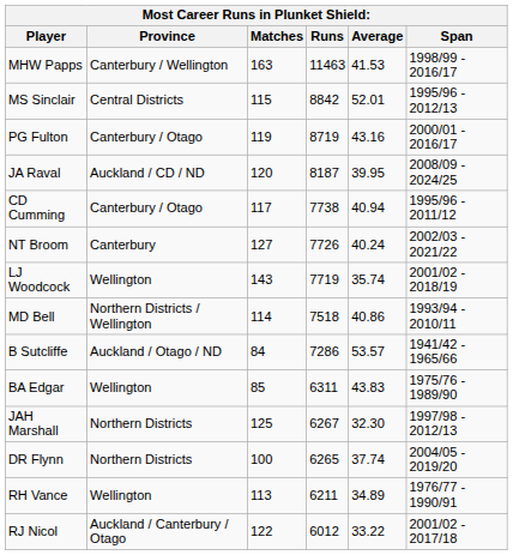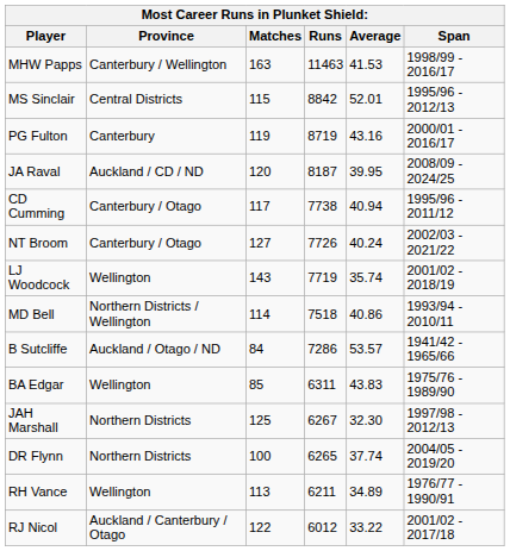PG Fulton | Province: Canterbury / Otago -> Canterbury
NT Broom | Province: Canterbury -> Canterbury / Otago
